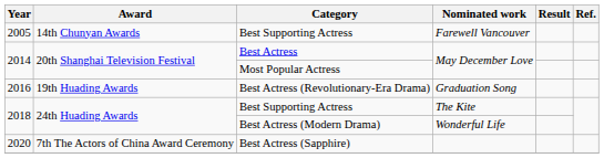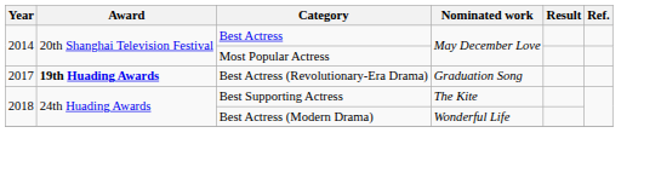- row: 2005 | 14th Chunyan Awards | Best Supporting Actress | Farewell Vancouver
Best Actress (Revolutionary-Era Drama) | Year: 2016 -> 2017
Best Actress (Revolutionary-Era Drama) | Award: normal -> bold
- row: 2020 | 7th The Actors of China Award Ceremony | Best Actress (Sapphire)
